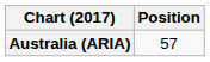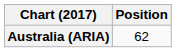Australia (ARIA) | Position: 57 -> 62
